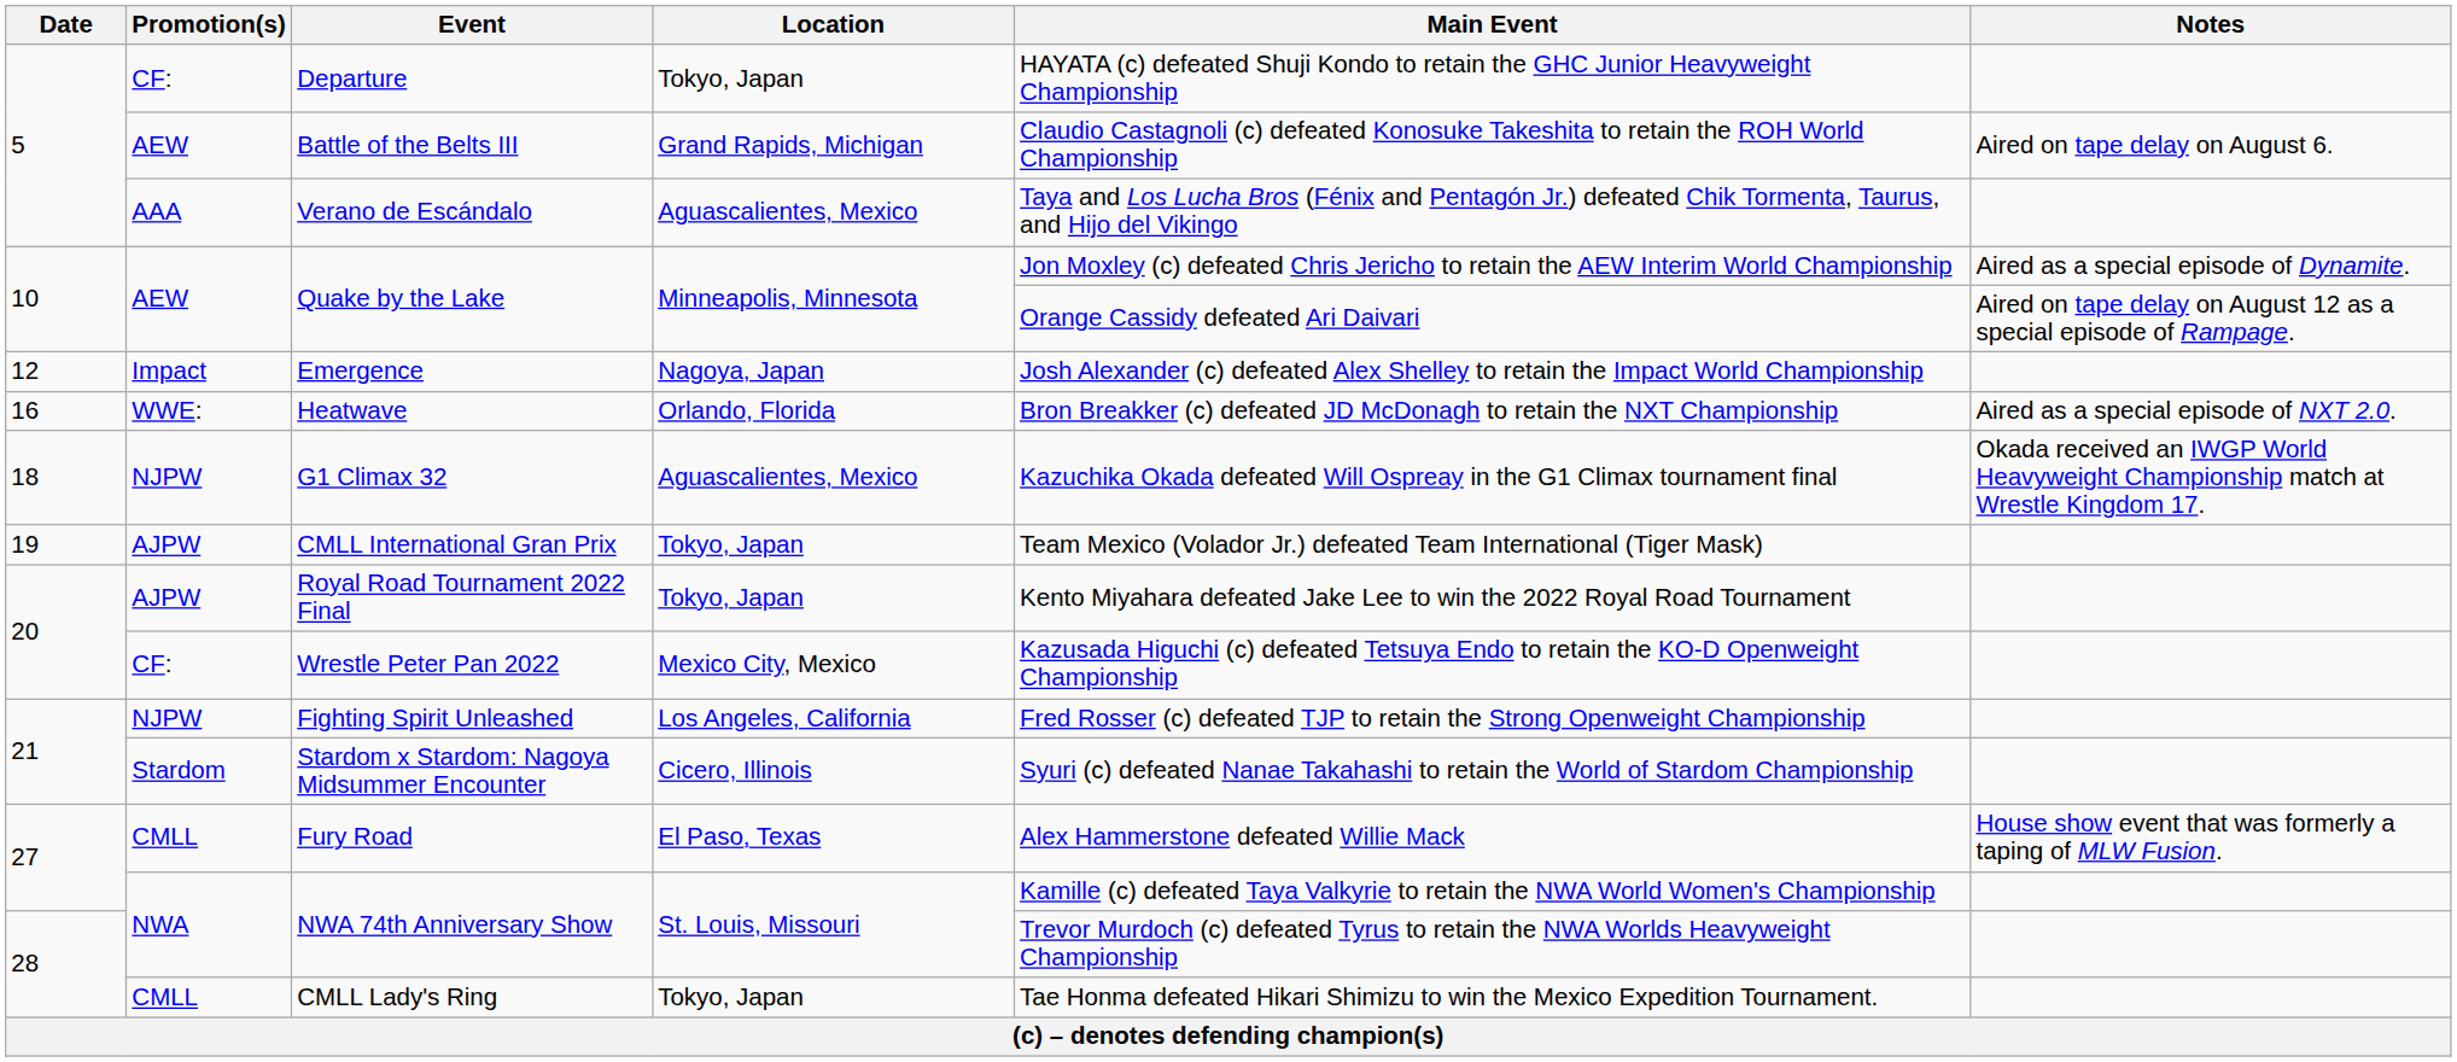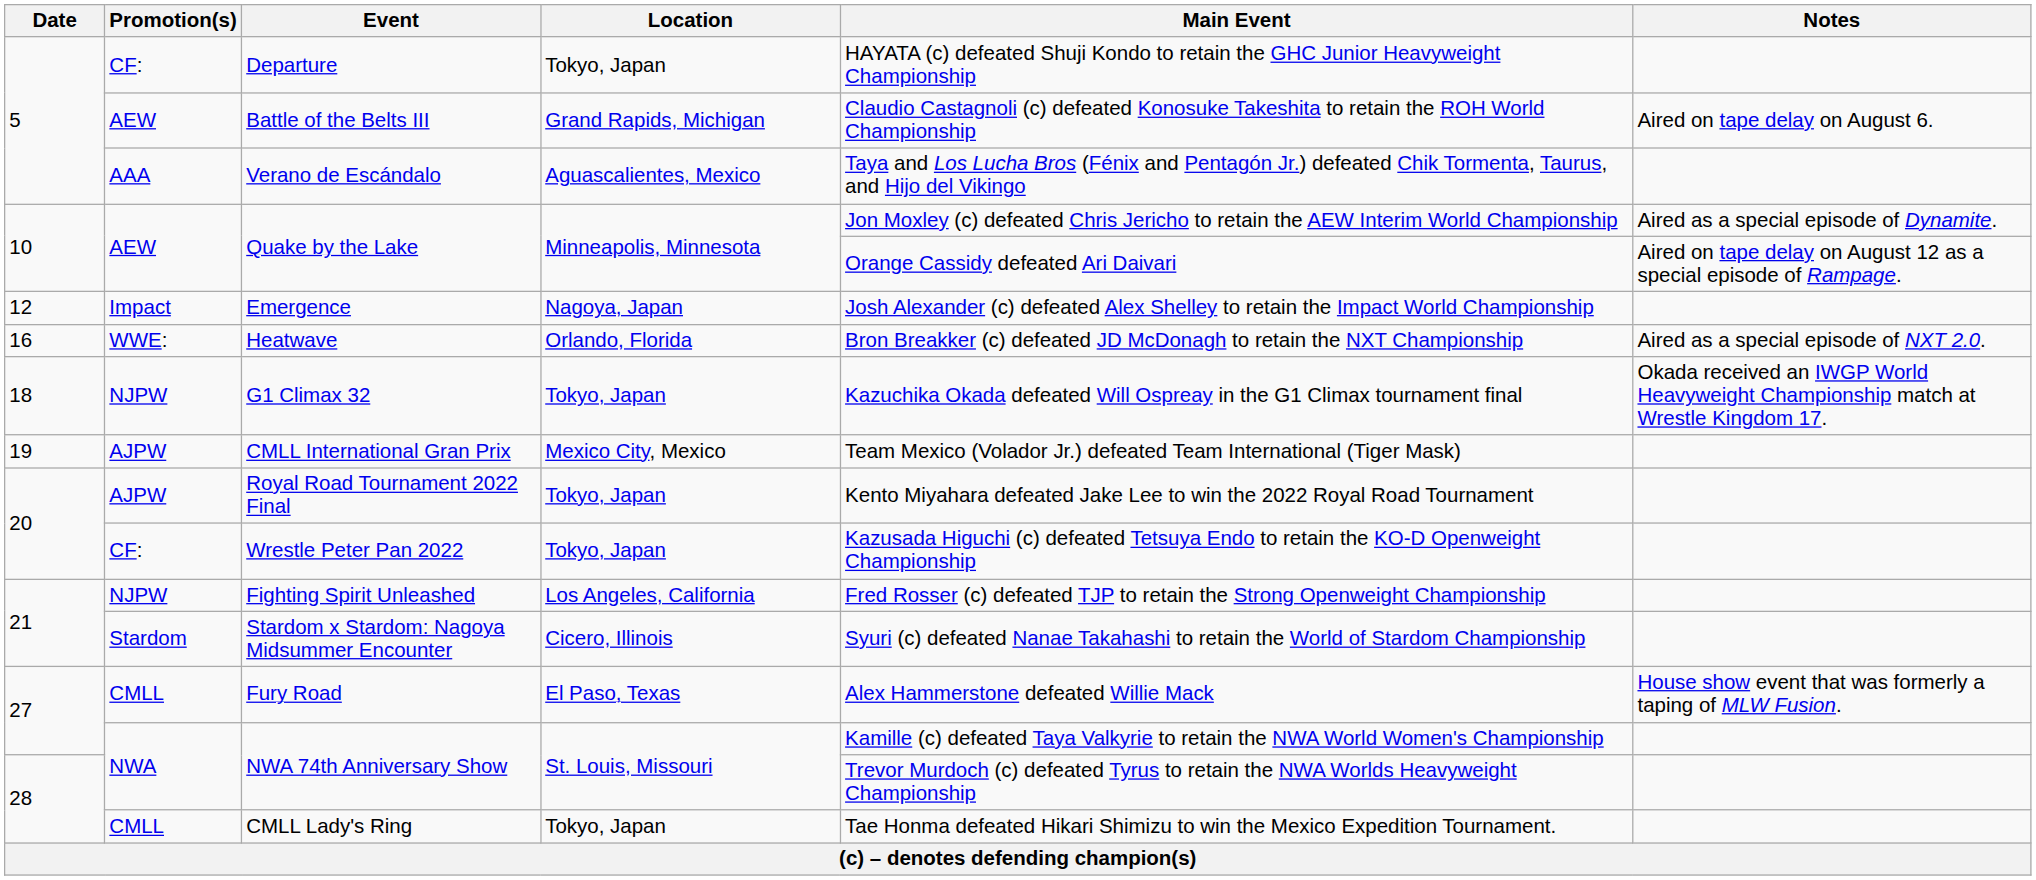G1 Climax 32 | Location: Aguascalientes, Mexico -> Tokyo, Japan
CMLL International Gran Prix | Location: Tokyo, Japan -> Mexico City, Mexico
Wrestle Peter Pan 2022 | Location: Mexico City, Mexico -> Tokyo, Japan
